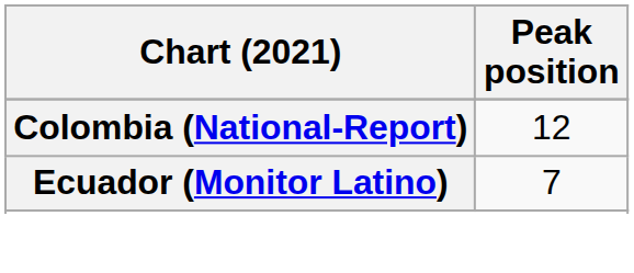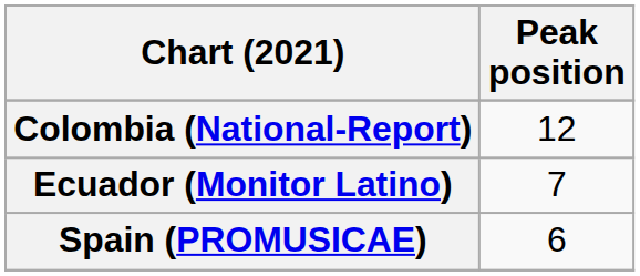+ row: Spain (PROMUSICAE) | 6
